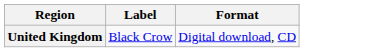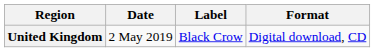+ column: Date | 2 May 2019
